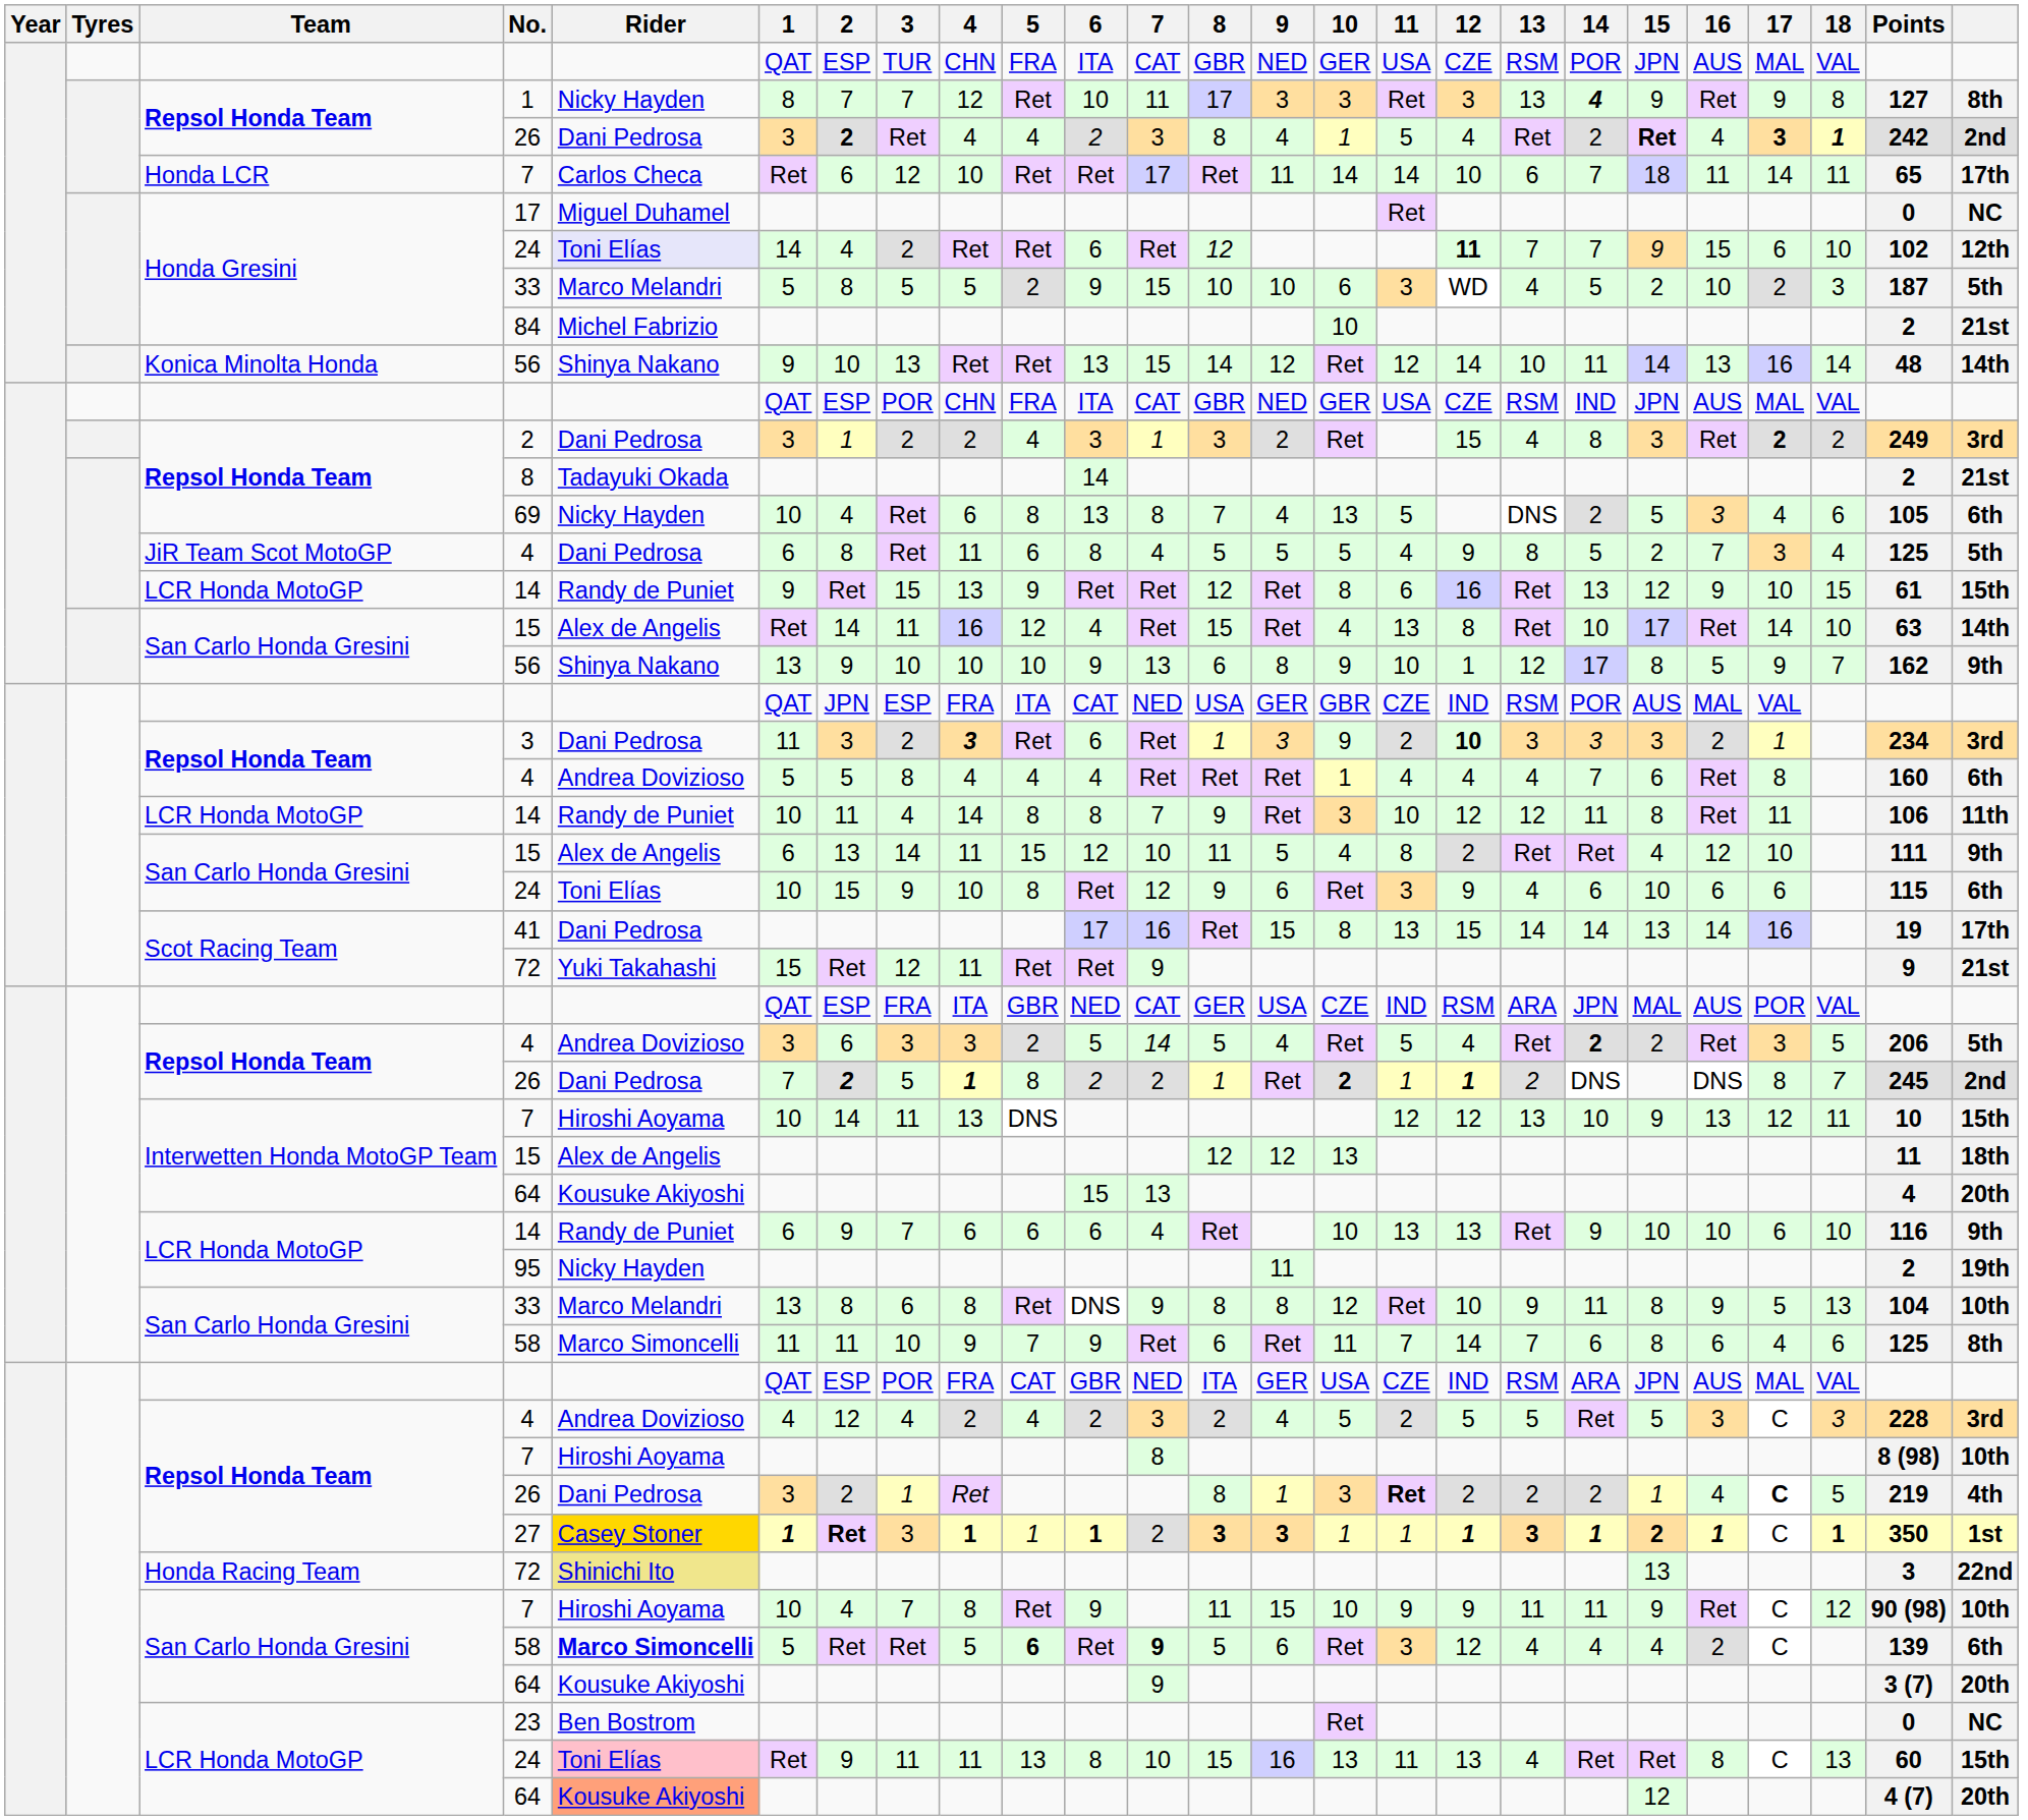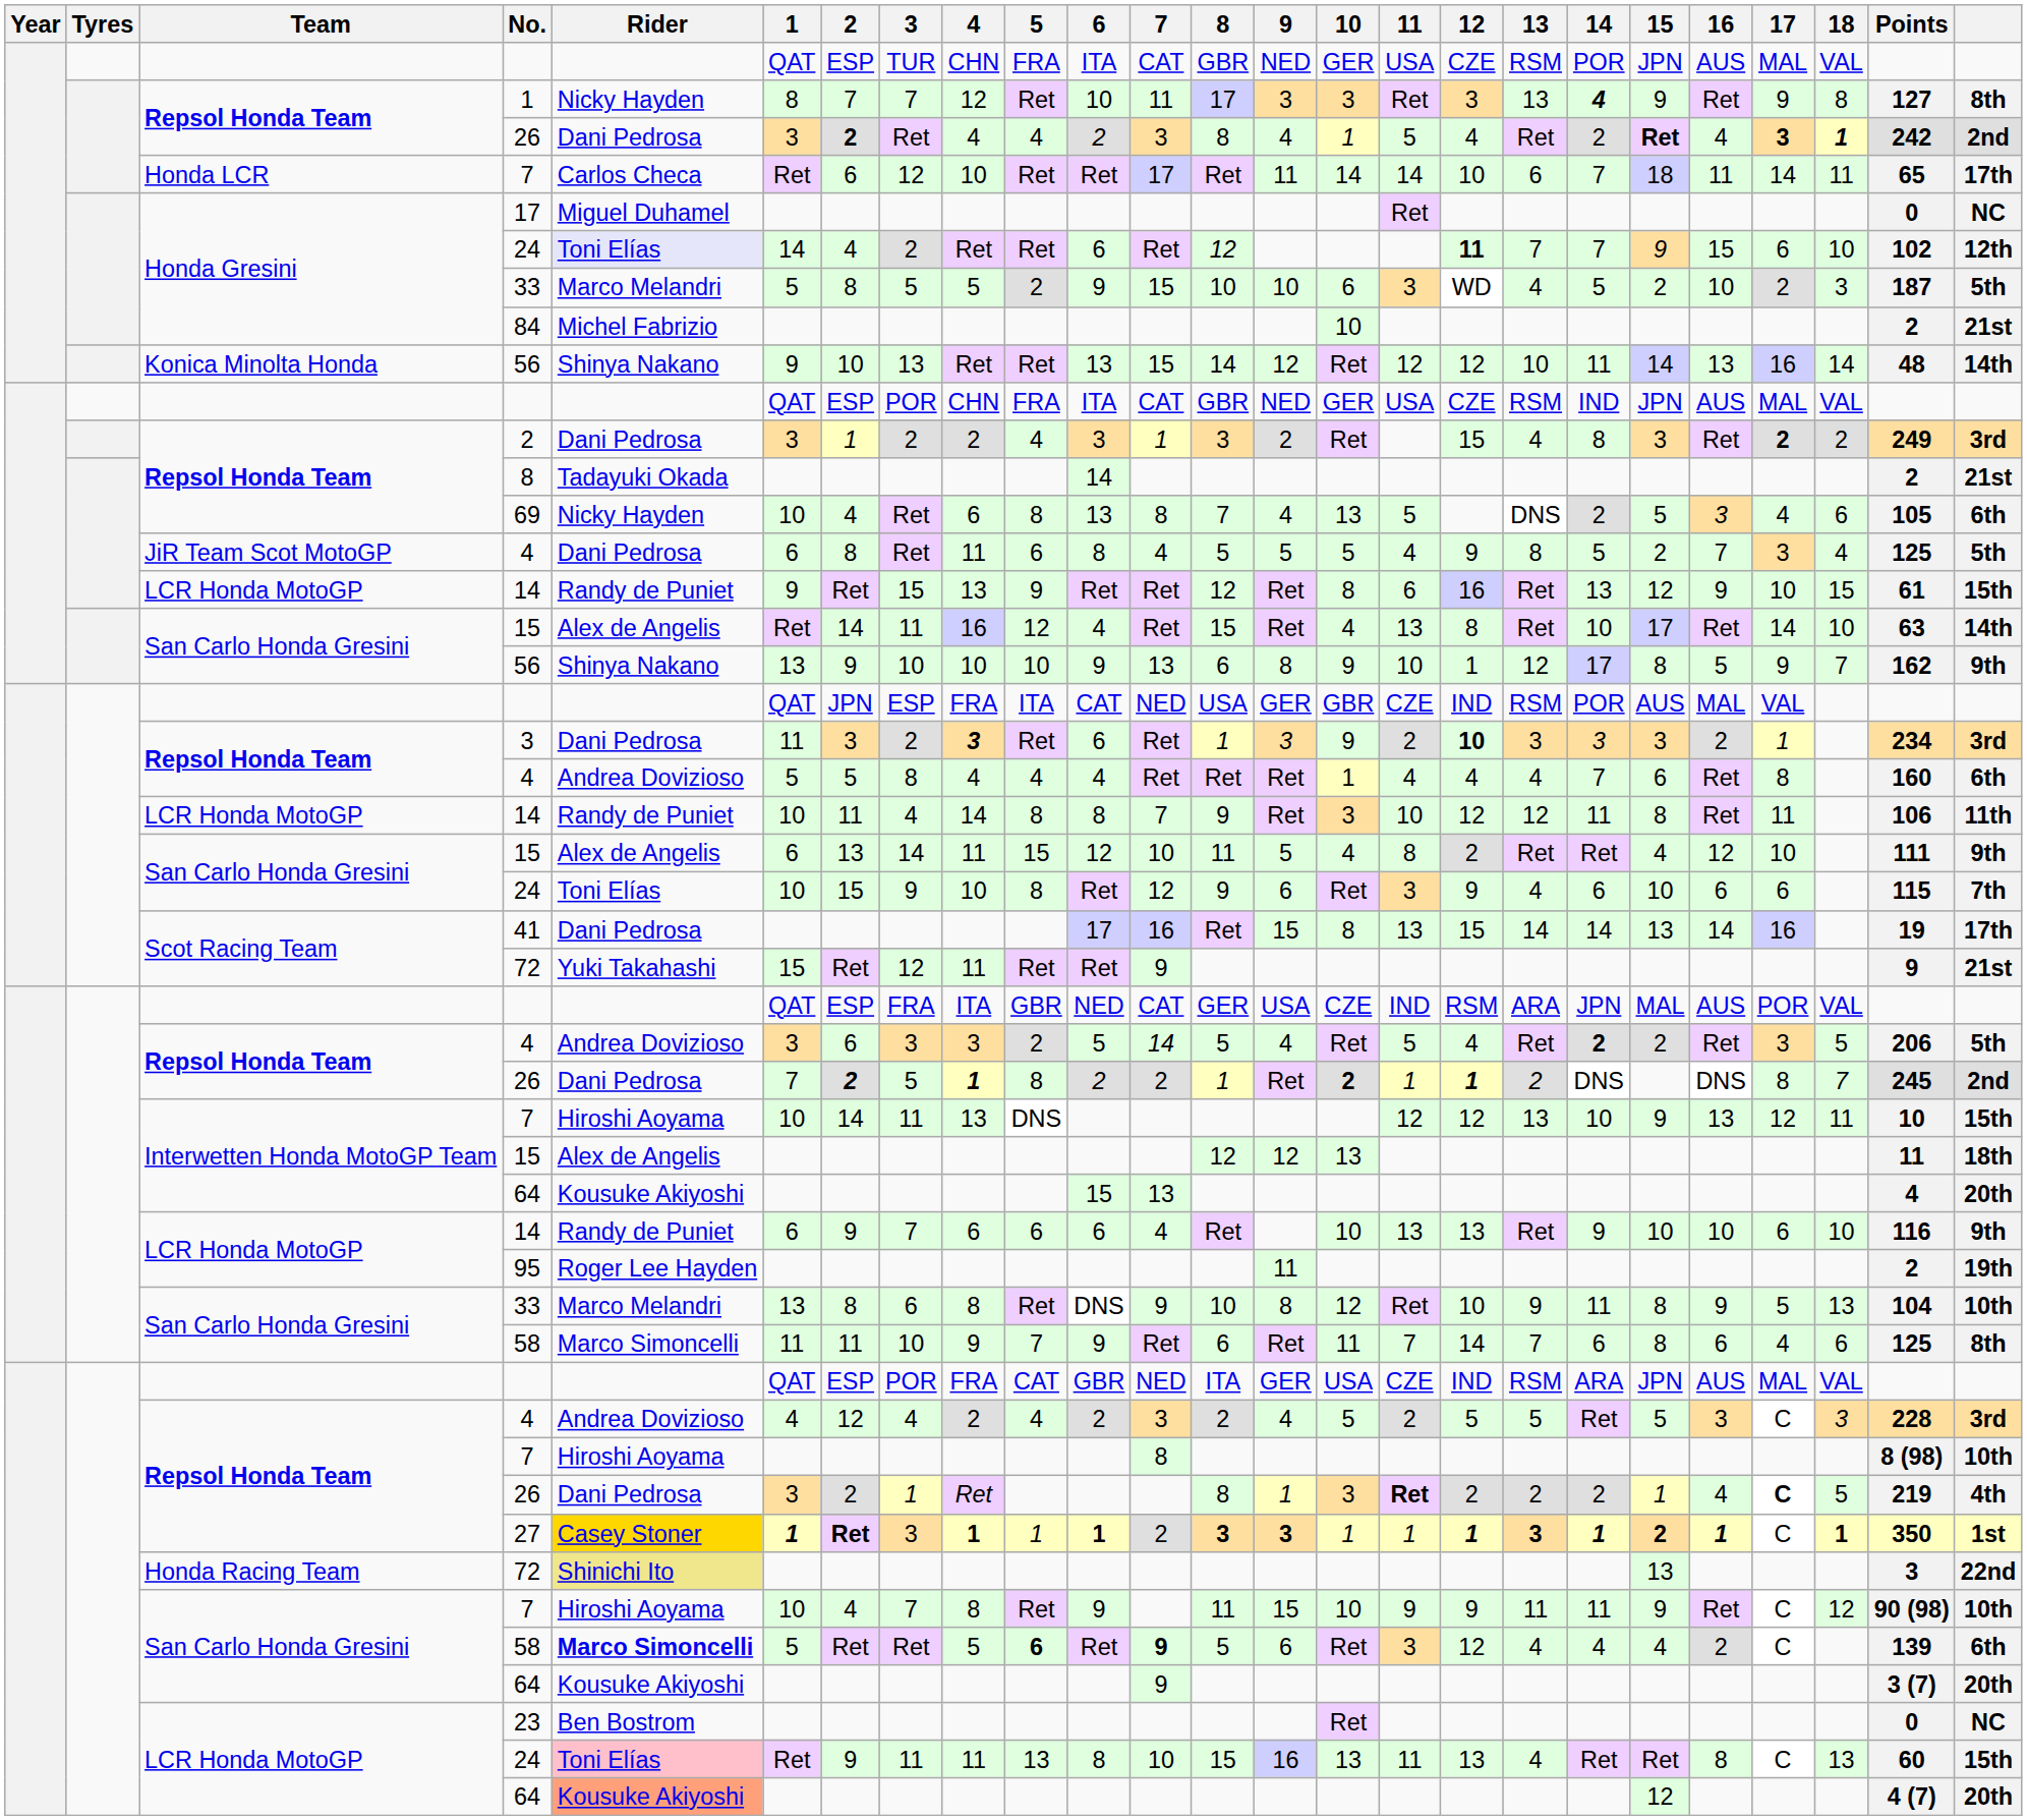Konica Minolta Honda / 56 | 12: 14 -> 12
San Carlo Honda Gresini / 24 | column 25: 6th -> 7th
95 | Rider: Nicky Hayden -> Roger Lee Hayden
San Carlo Honda Gresini / 33 | 8: 8 -> 10
